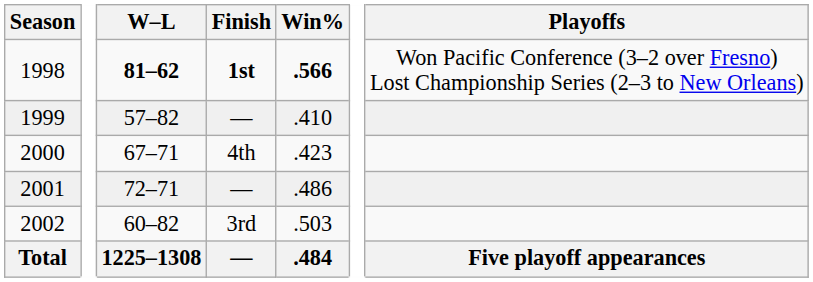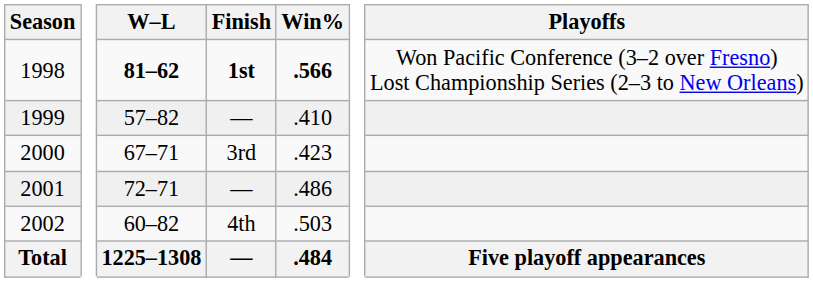2000 | Finish: 4th -> 3rd
2002 | Finish: 3rd -> 4th
